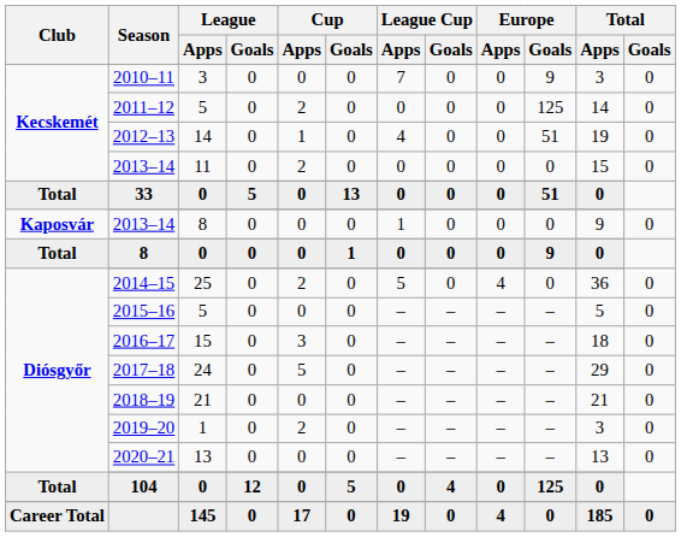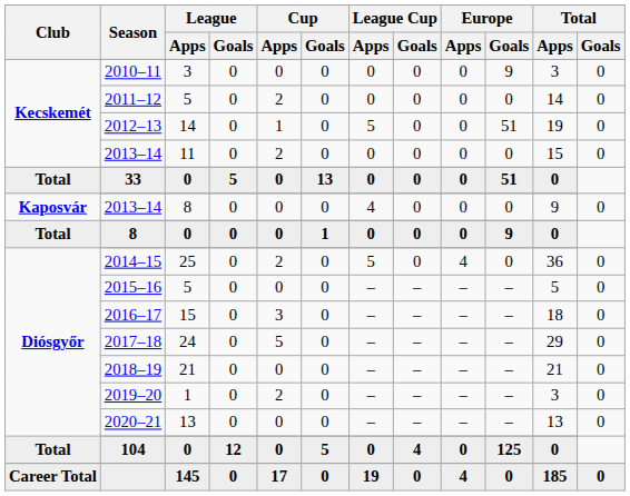2010–11 | League Cup / Apps: 7 -> 0
2011–12 | Europe / Goals: 125 -> 0
2012–13 | League Cup / Apps: 4 -> 5
Kaposvár / 2013–14 | League Cup / Apps: 1 -> 4
